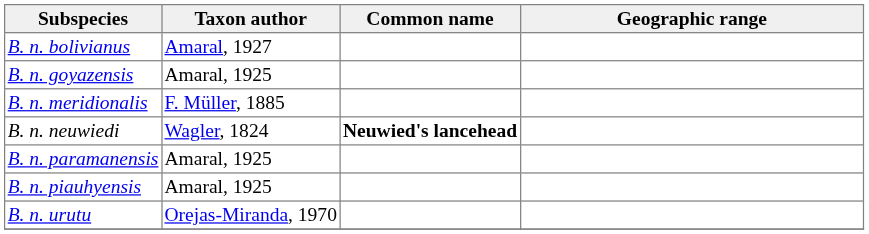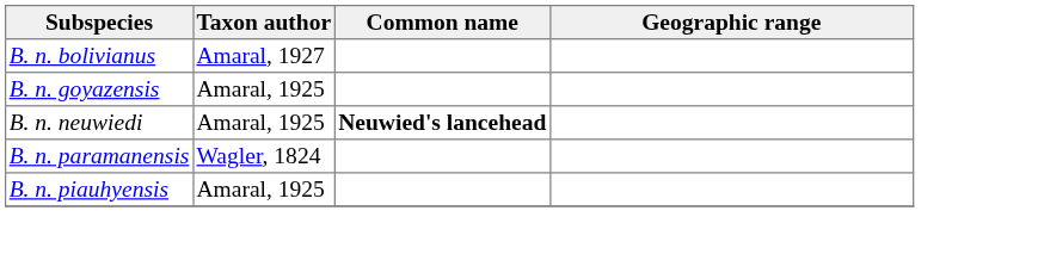- row: B. n. meridionalis | F. Müller, 1885
B. n. neuwiedi | Taxon author: Wagler, 1824 -> Amaral, 1925
B. n. paramanensis | Taxon author: Amaral, 1925 -> Wagler, 1824
- row: B. n. urutu | Orejas-Miranda, 1970
